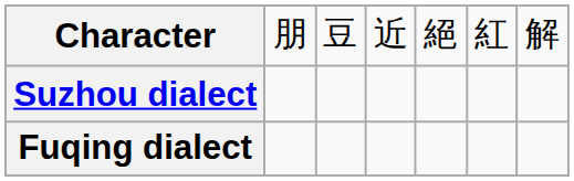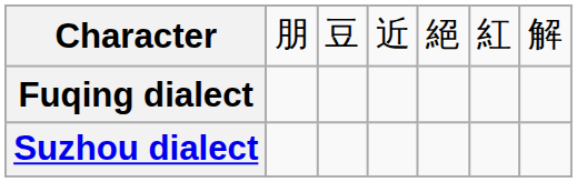rows swapped: Suzhou dialect <-> Fuqing dialect
